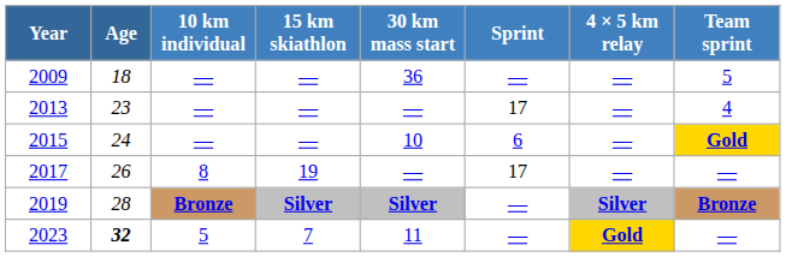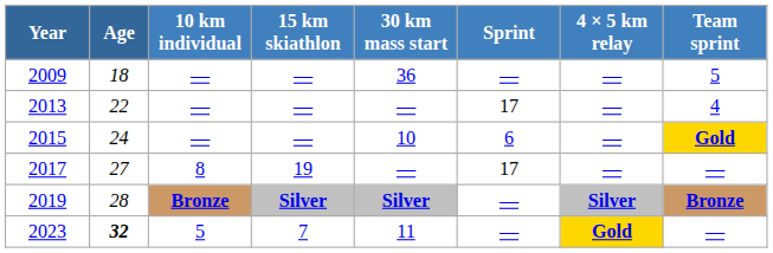2013 | Age: 23 -> 22
2017 | Age: 26 -> 27
